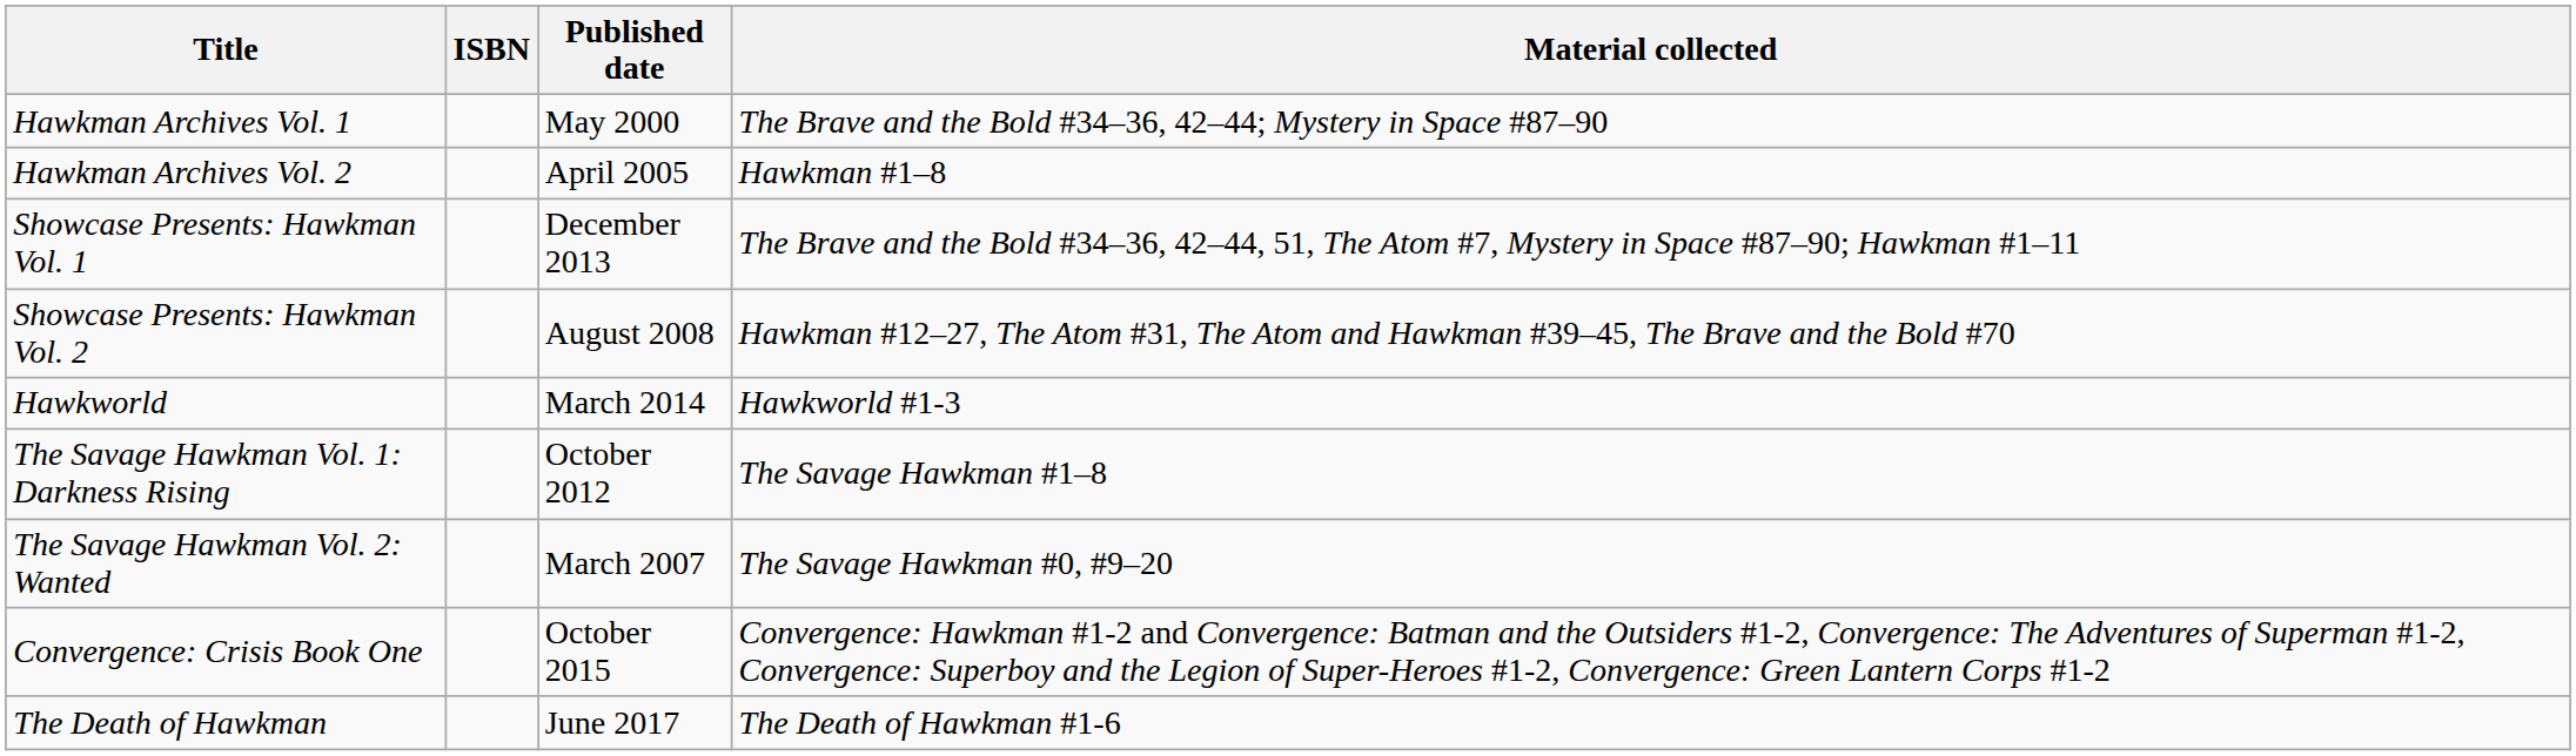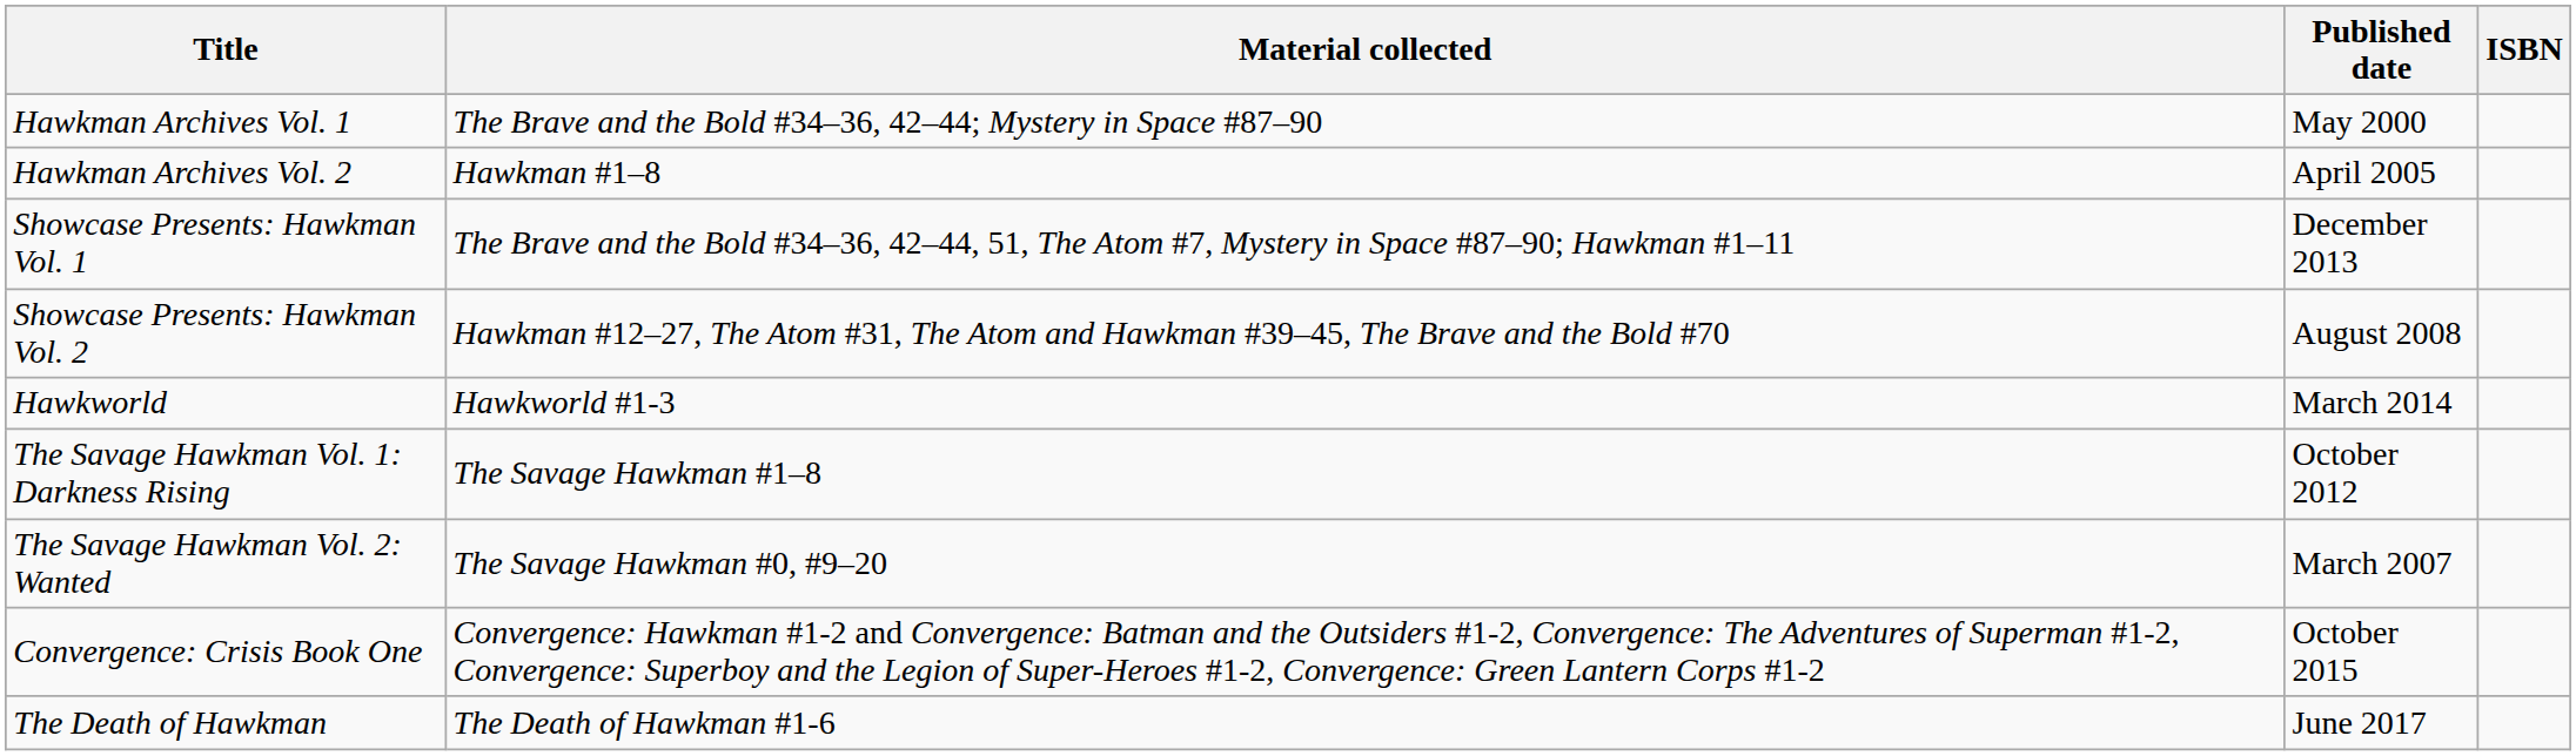columns swapped: Material collected <-> ISBN
